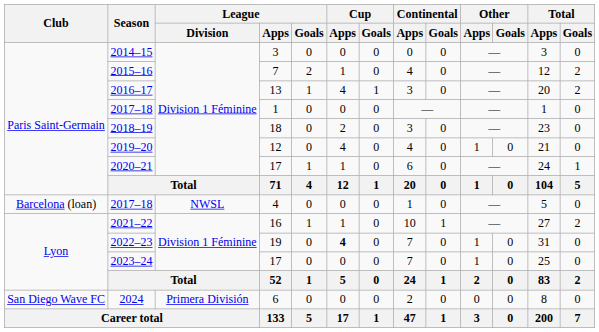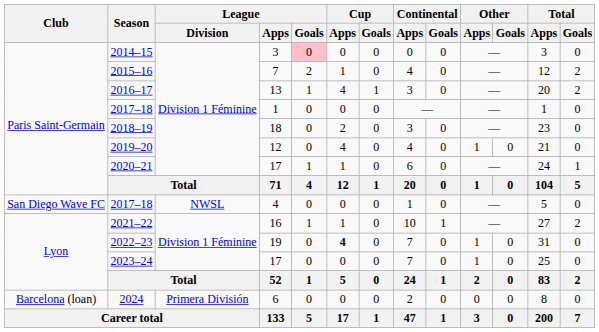2014–15 | League / Goals: no background -> pink background
2017–18 / 4 | Club: Barcelona (loan) -> San Diego Wave FC
2024 | Club: San Diego Wave FC -> Barcelona (loan)
